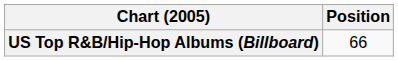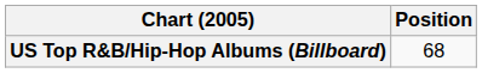US Top R&B/Hip-Hop Albums (Billboard) | Position: 66 -> 68
